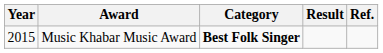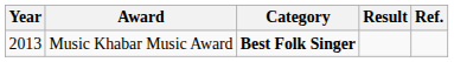Music Khabar Music Award | Year: 2015 -> 2013
